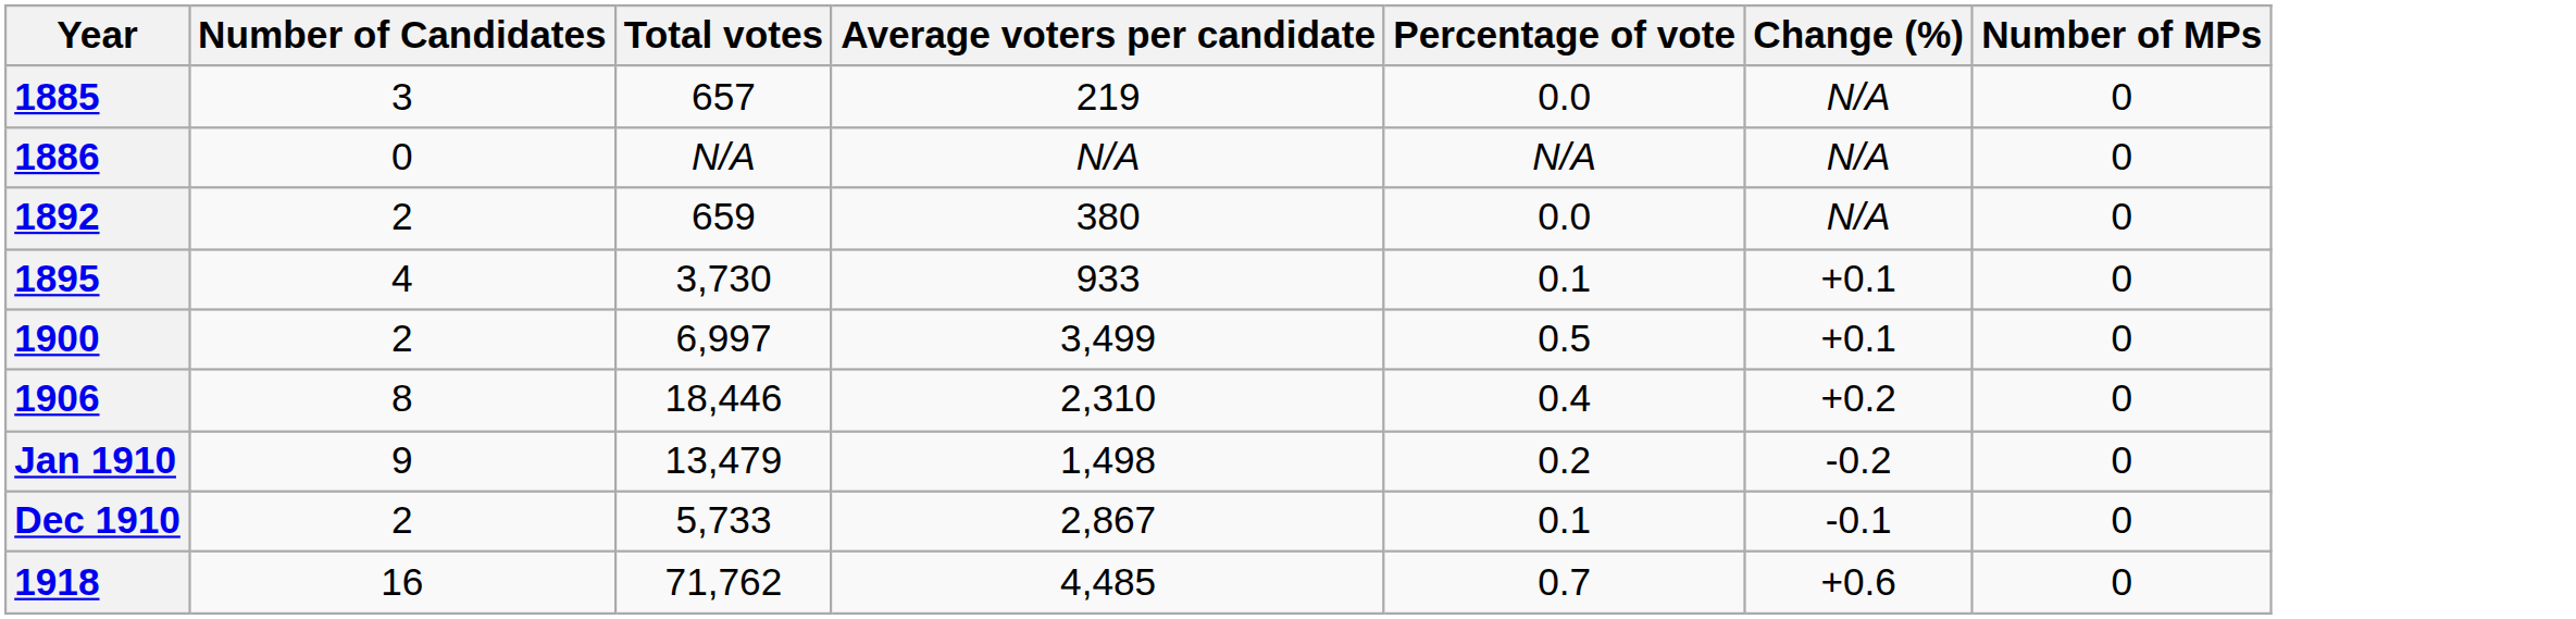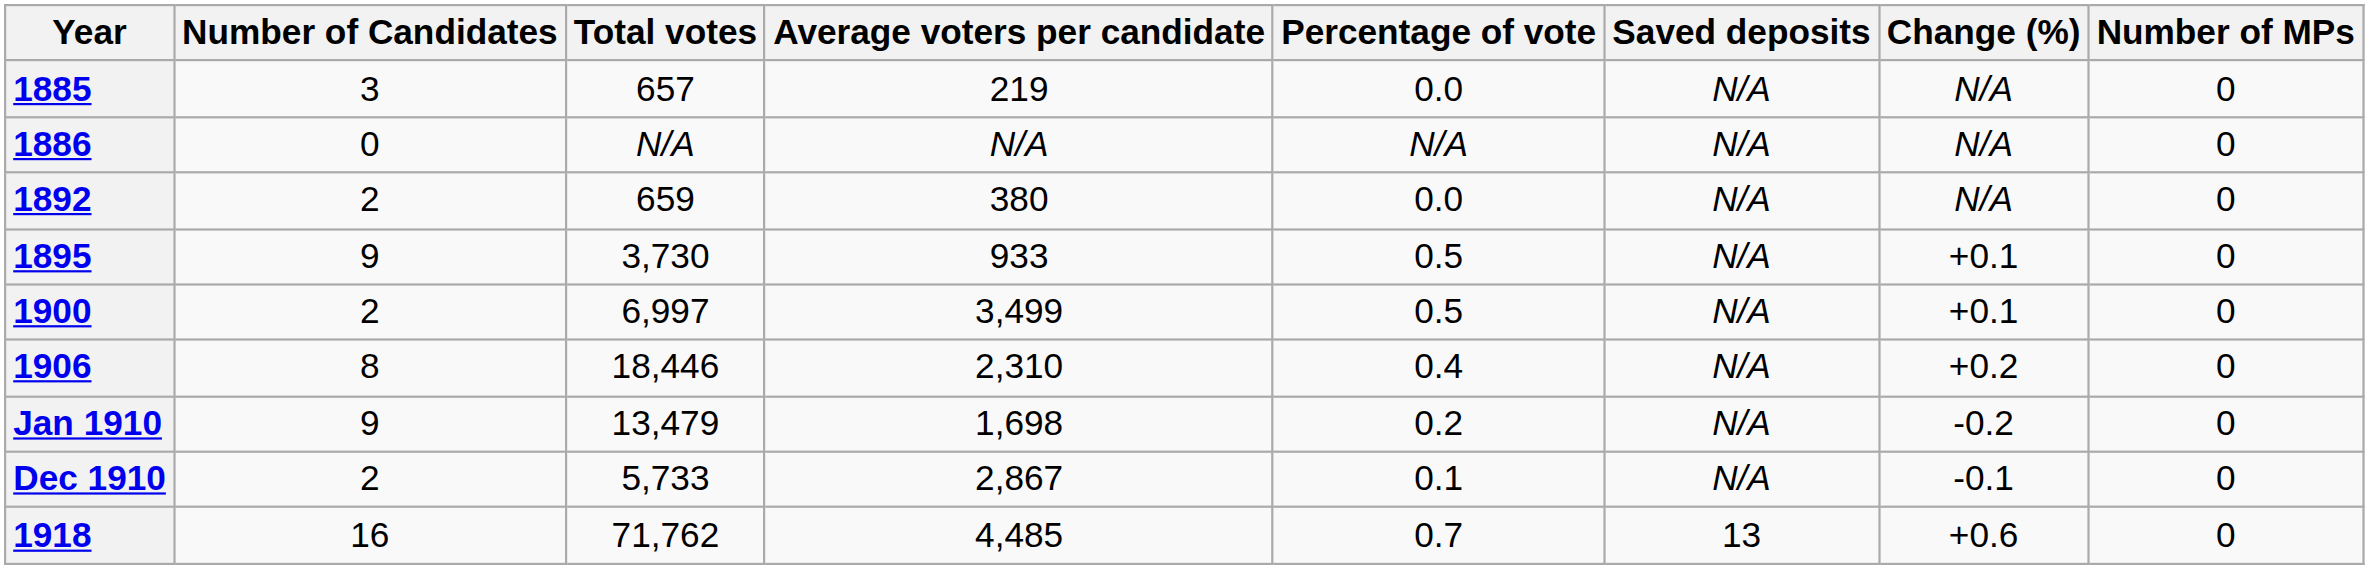+ column: Saved deposits | N/A | N/A | N/A | N/A | N/A | N/A | N/A | N/A | 13
1895 | Number of Candidates: 4 -> 9
1895 | Percentage of vote: 0.1 -> 0.5
Jan 1910 | Average voters per candidate: 1,498 -> 1,698
